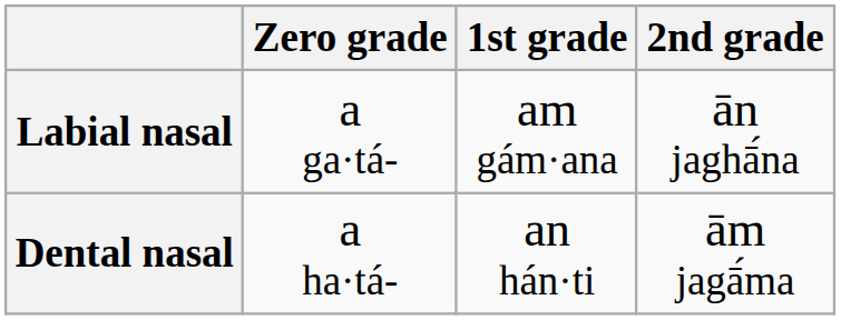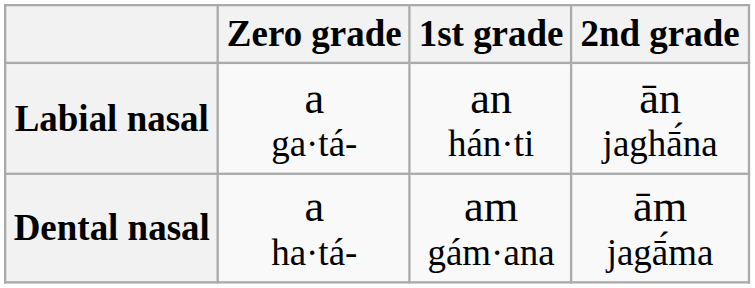Labial nasal | 1st grade: am gám·ana -> an hán·ti
Dental nasal | 1st grade: an hán·ti -> am gám·ana
